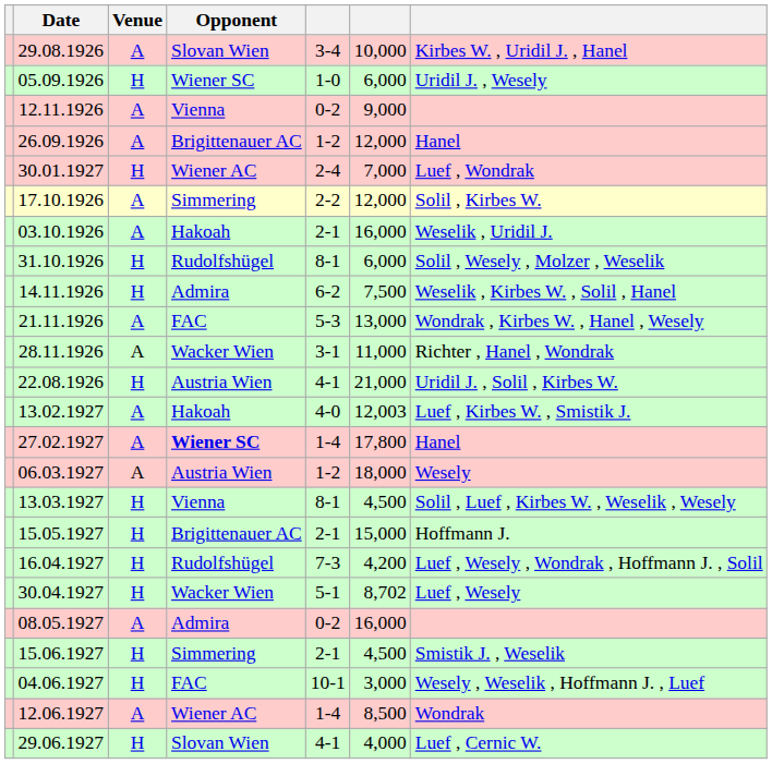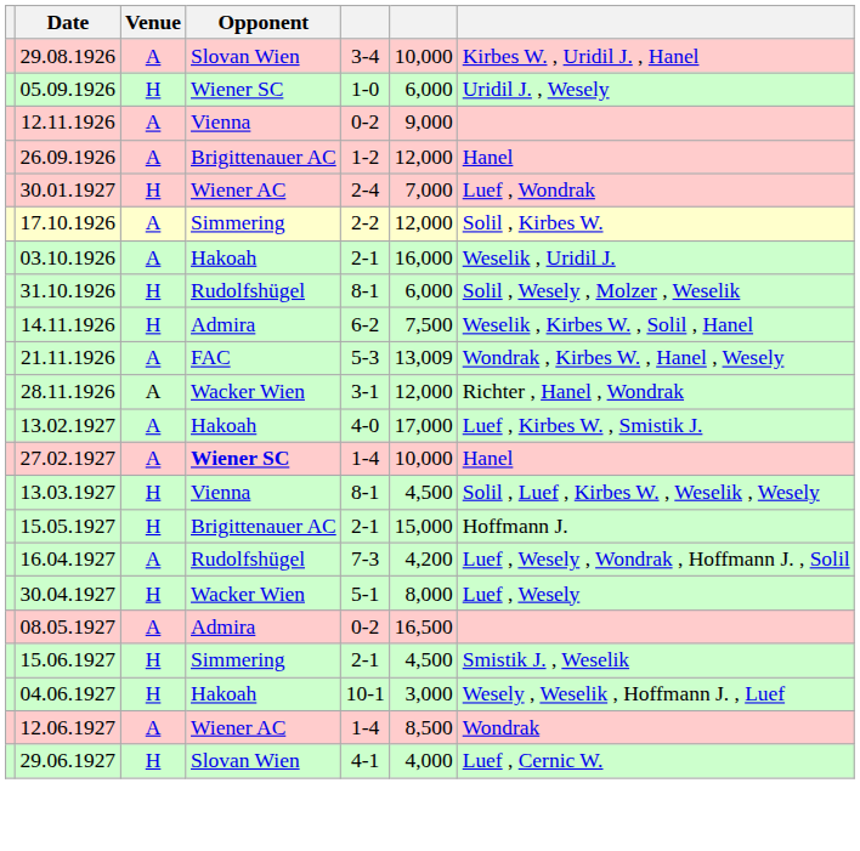21.11.1926 | column 6: 13,000 -> 13,009
28.11.1926 | column 6: 11,000 -> 12,000
- row: 22.08.1926 | H | Austria Wien | 4-1 | 21,000 | Uridil J. , Solil , Kirbes W.
13.02.1927 | column 6: 12,003 -> 17,000
27.02.1927 | column 6: 17,800 -> 10,000
- row: 06.03.1927 | A | Austria Wien | 1-2 | 18,000 | Wesely
16.04.1927 | Venue: H -> A
30.04.1927 | column 6: 8,702 -> 8,000
08.05.1927 | column 6: 16,000 -> 16,500
04.06.1927 | Opponent: FAC -> Hakoah
